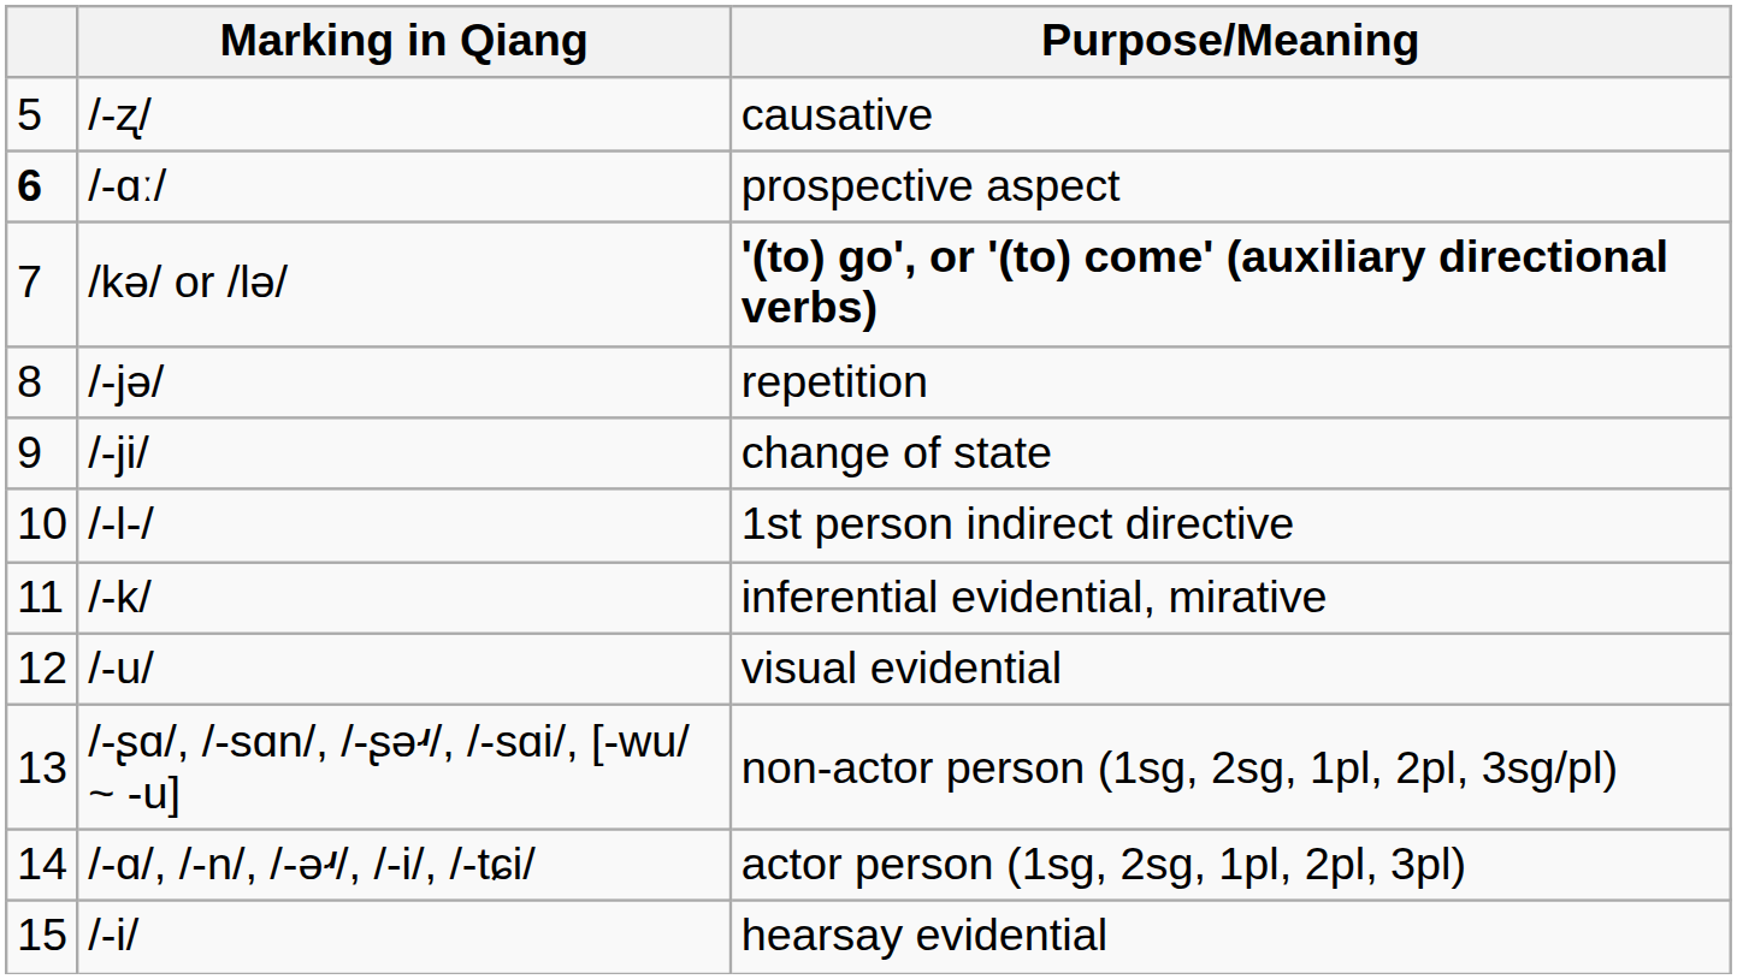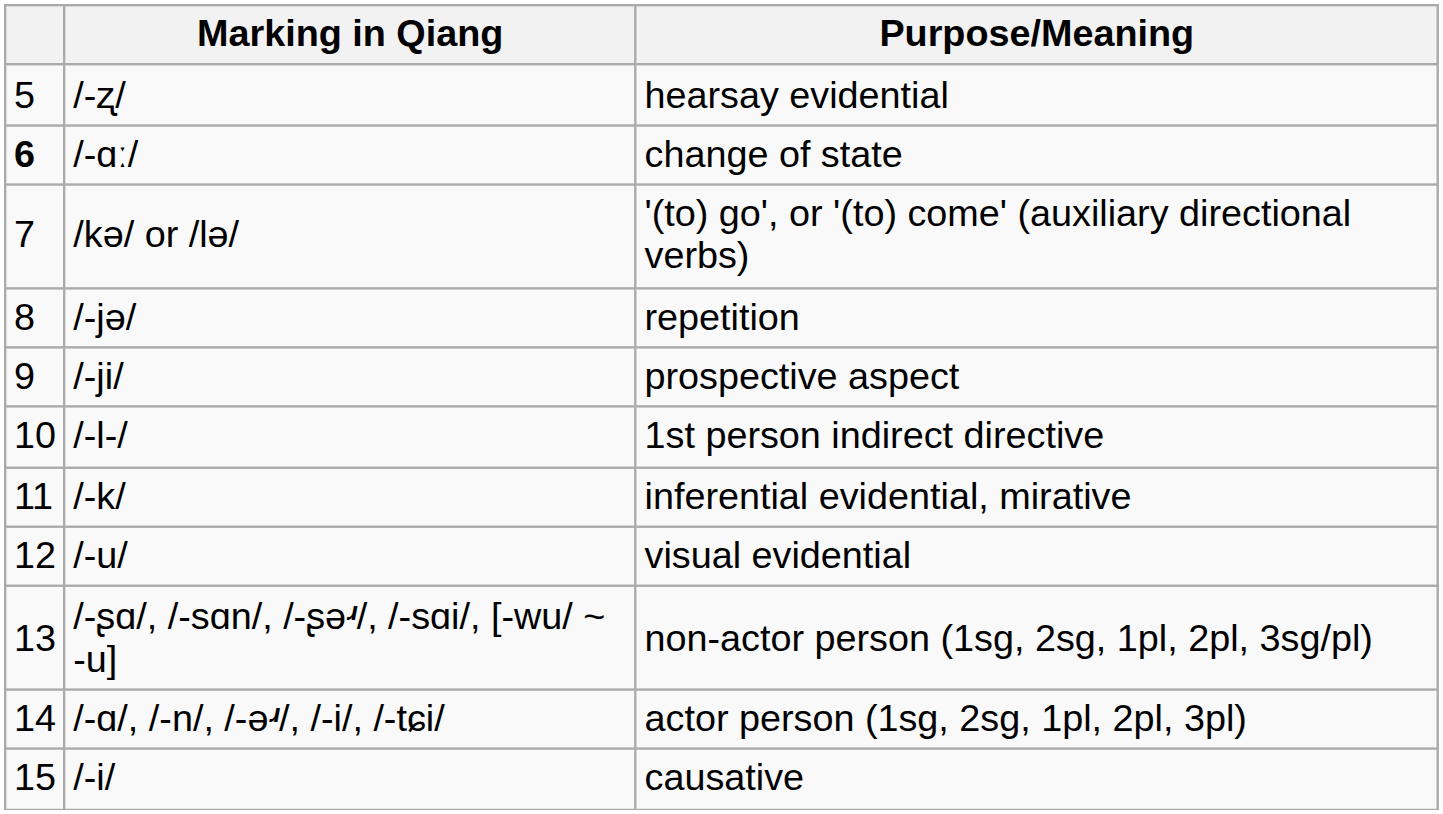/-ʐ/ | Purpose/Meaning: causative -> hearsay evidential
/-ɑː/ | Purpose/Meaning: prospective aspect -> change of state
/kə/ or /lə/ | Purpose/Meaning: bold -> normal
/-ji/ | Purpose/Meaning: change of state -> prospective aspect
/-i/ | Purpose/Meaning: hearsay evidential -> causative
